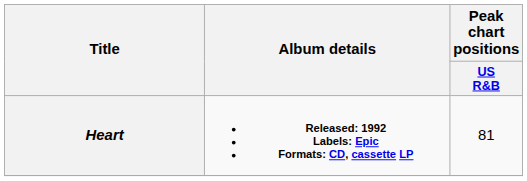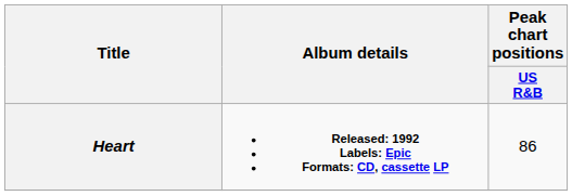Heart | Peak chart positions / US R&B: 81 -> 86
